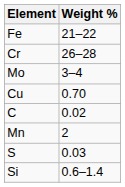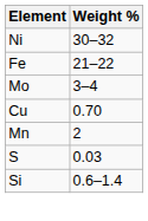+ row: Ni | 30–32
- row: Cr | 26–28
- row: C | 0.02
